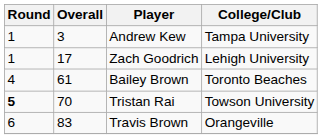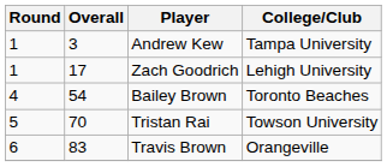Bailey Brown | Overall: 61 -> 54
Tristan Rai | Round: bold -> normal
